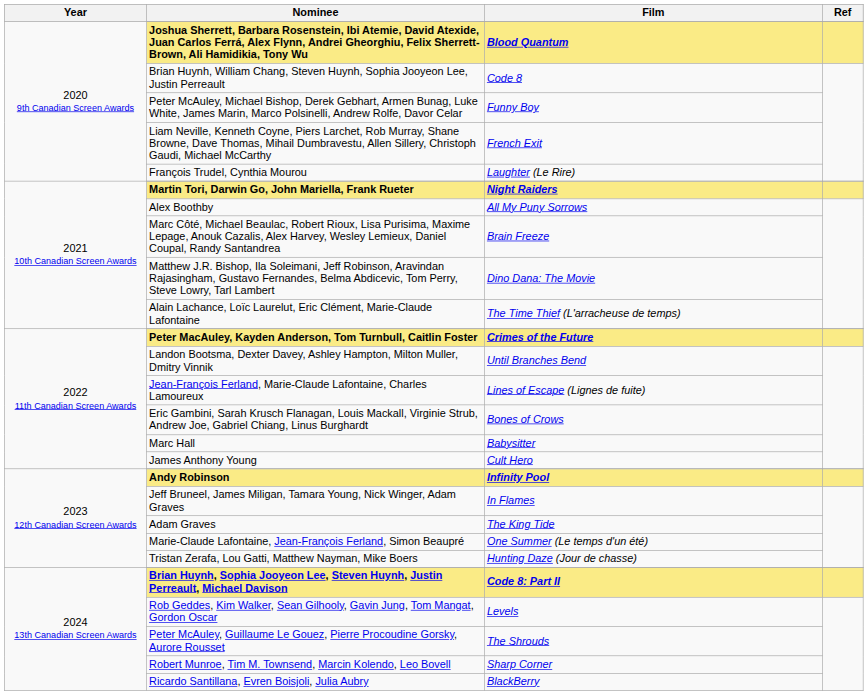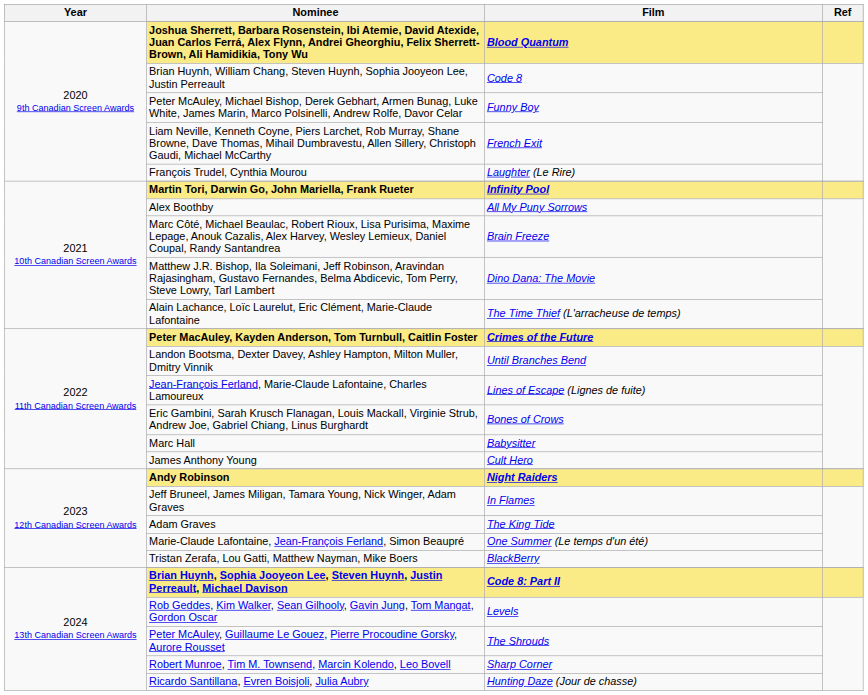Martin Tori, Darwin Go, John Mariella, Frank Rueter | Film: Night Raiders -> Infinity Pool
Andy Robinson | Film: Infinity Pool -> Night Raiders
Tristan Zerafa, Lou Gatti, Matthew Nayman, Mike Boers | Film: Hunting Daze (Jour de chasse) -> BlackBerry
Ricardo Santillana, Evren Boisjoli, Julia Aubry | Film: BlackBerry -> Hunting Daze (Jour de chasse)
